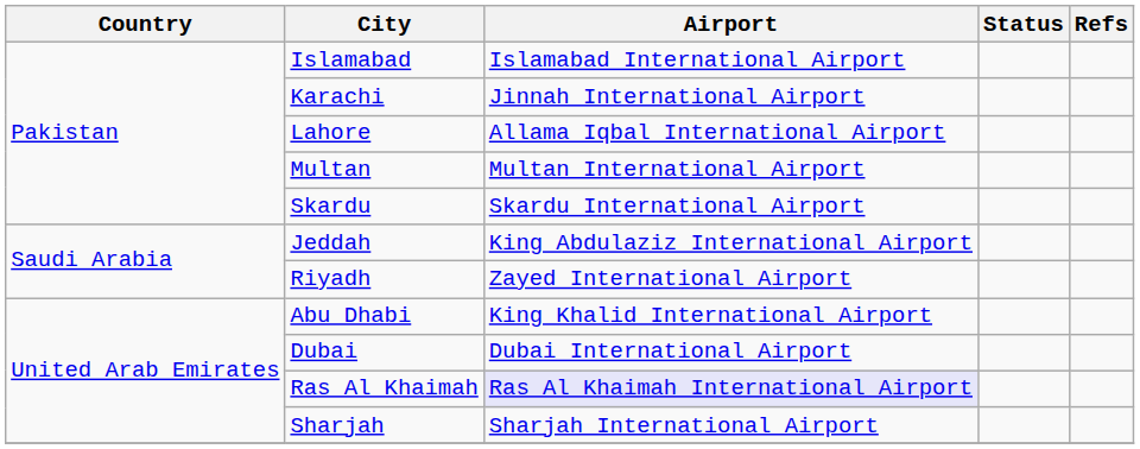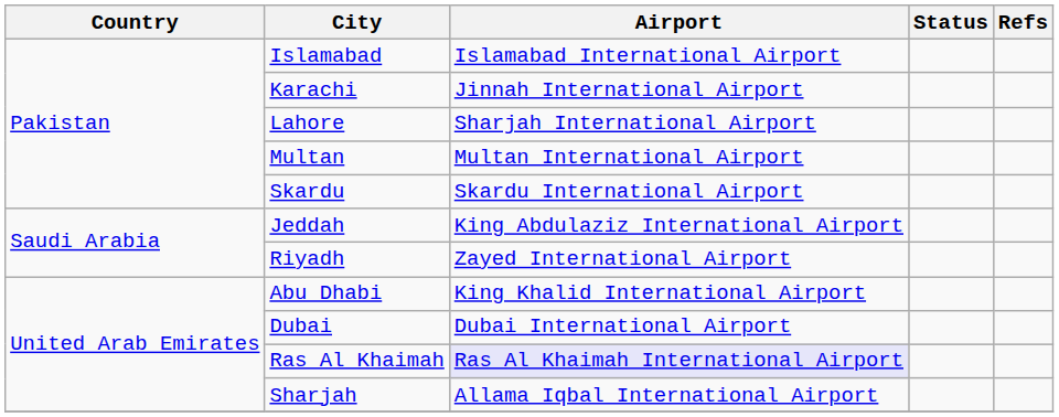Lahore | Airport: Allama Iqbal International Airport -> Sharjah International Airport
Sharjah | Airport: Sharjah International Airport -> Allama Iqbal International Airport
